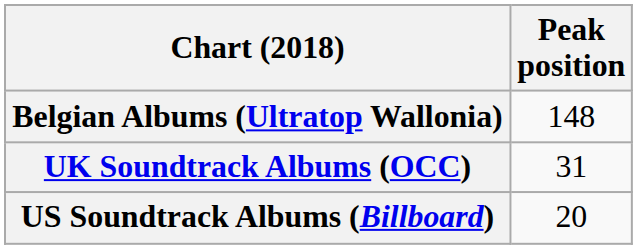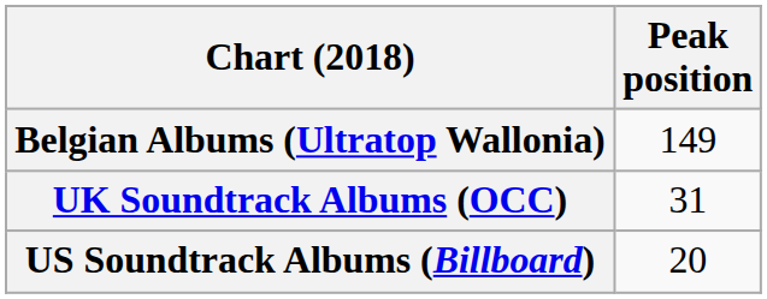Belgian Albums (Ultratop Wallonia) | Peak position: 148 -> 149
